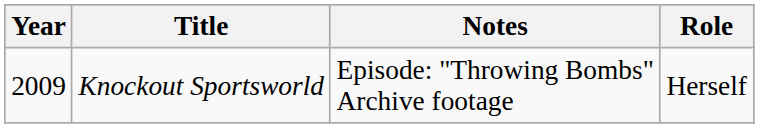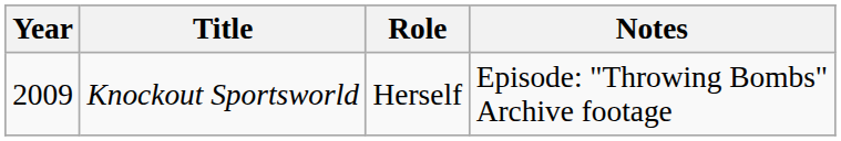columns swapped: Role <-> Notes
